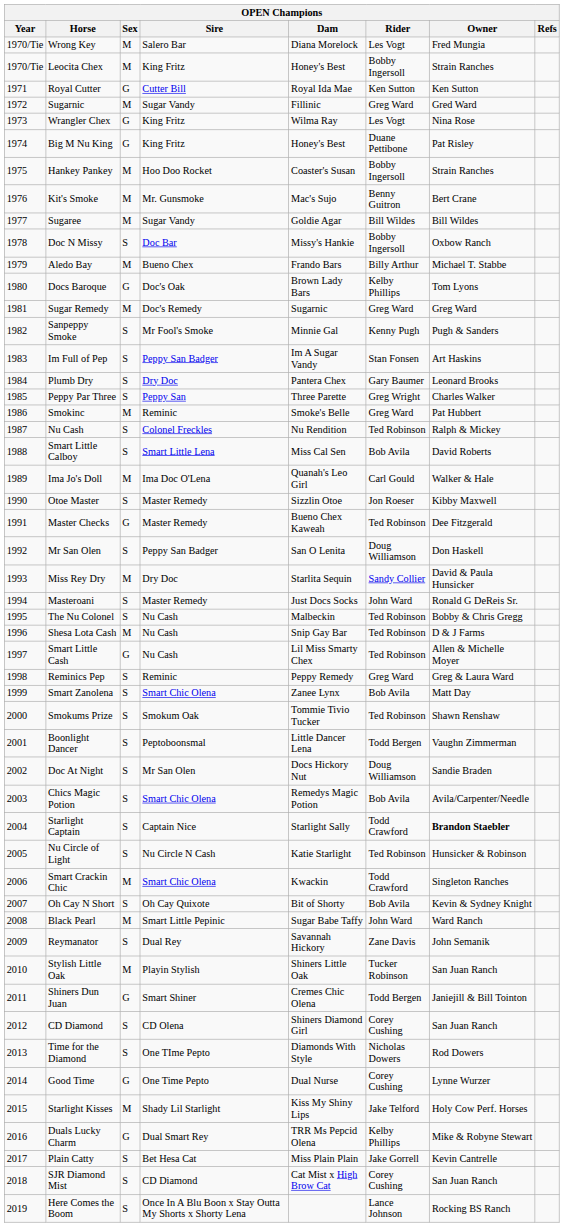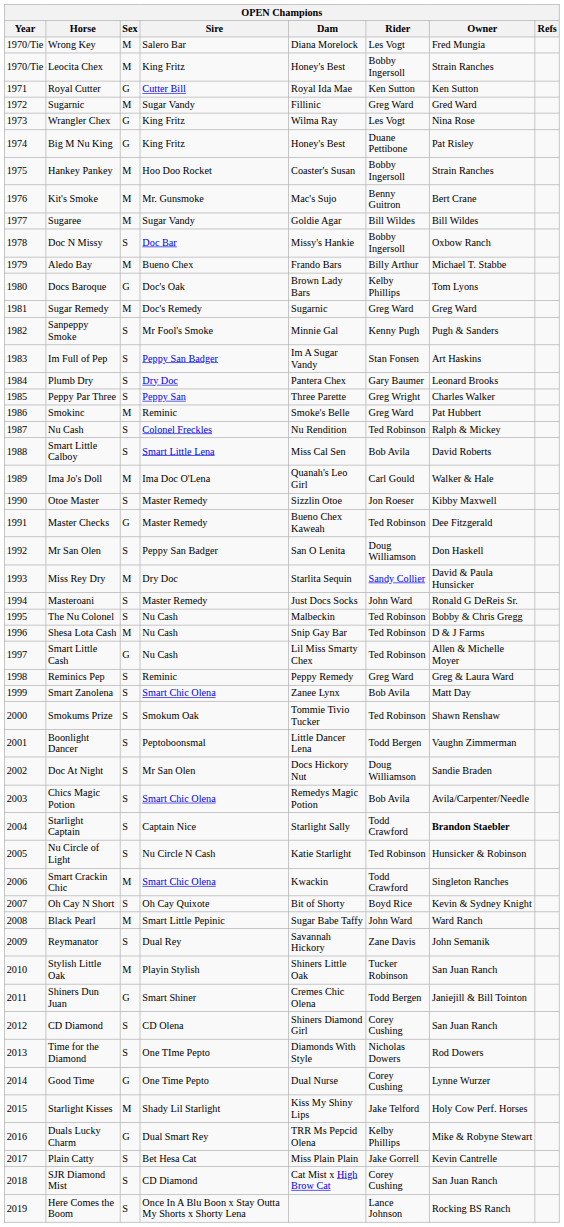Oh Cay N Short | Rider: Bob Avila -> Boyd Rice
